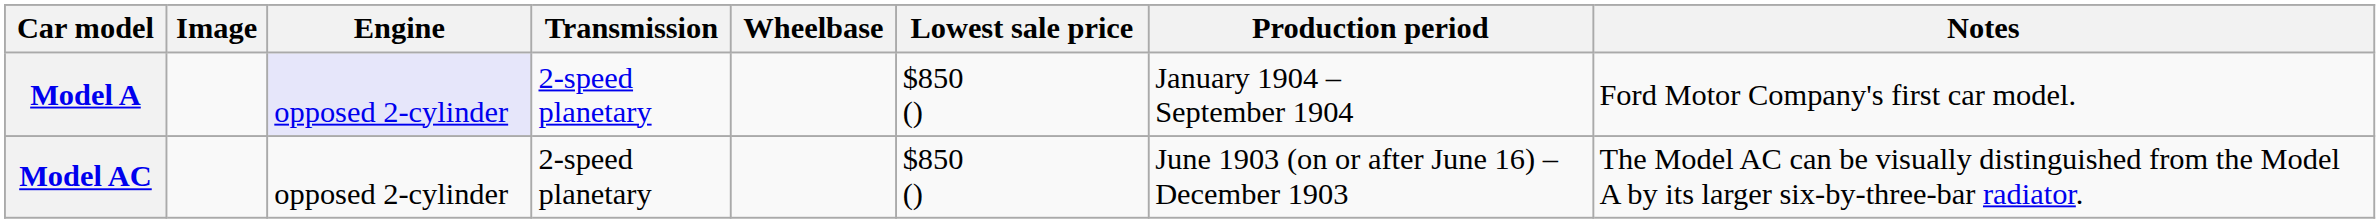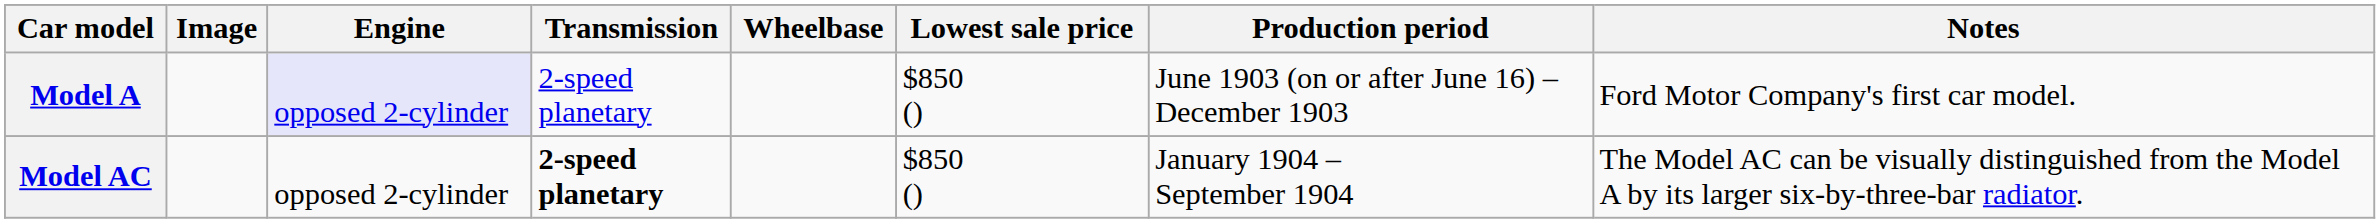Model A | Production period: January 1904 – September 1904 -> June 1903 (on or after June 16) – December 1903
Model AC | Transmission: normal -> bold
Model AC | Production period: June 1903 (on or after June 16) – December 1903 -> January 1904 – September 1904
